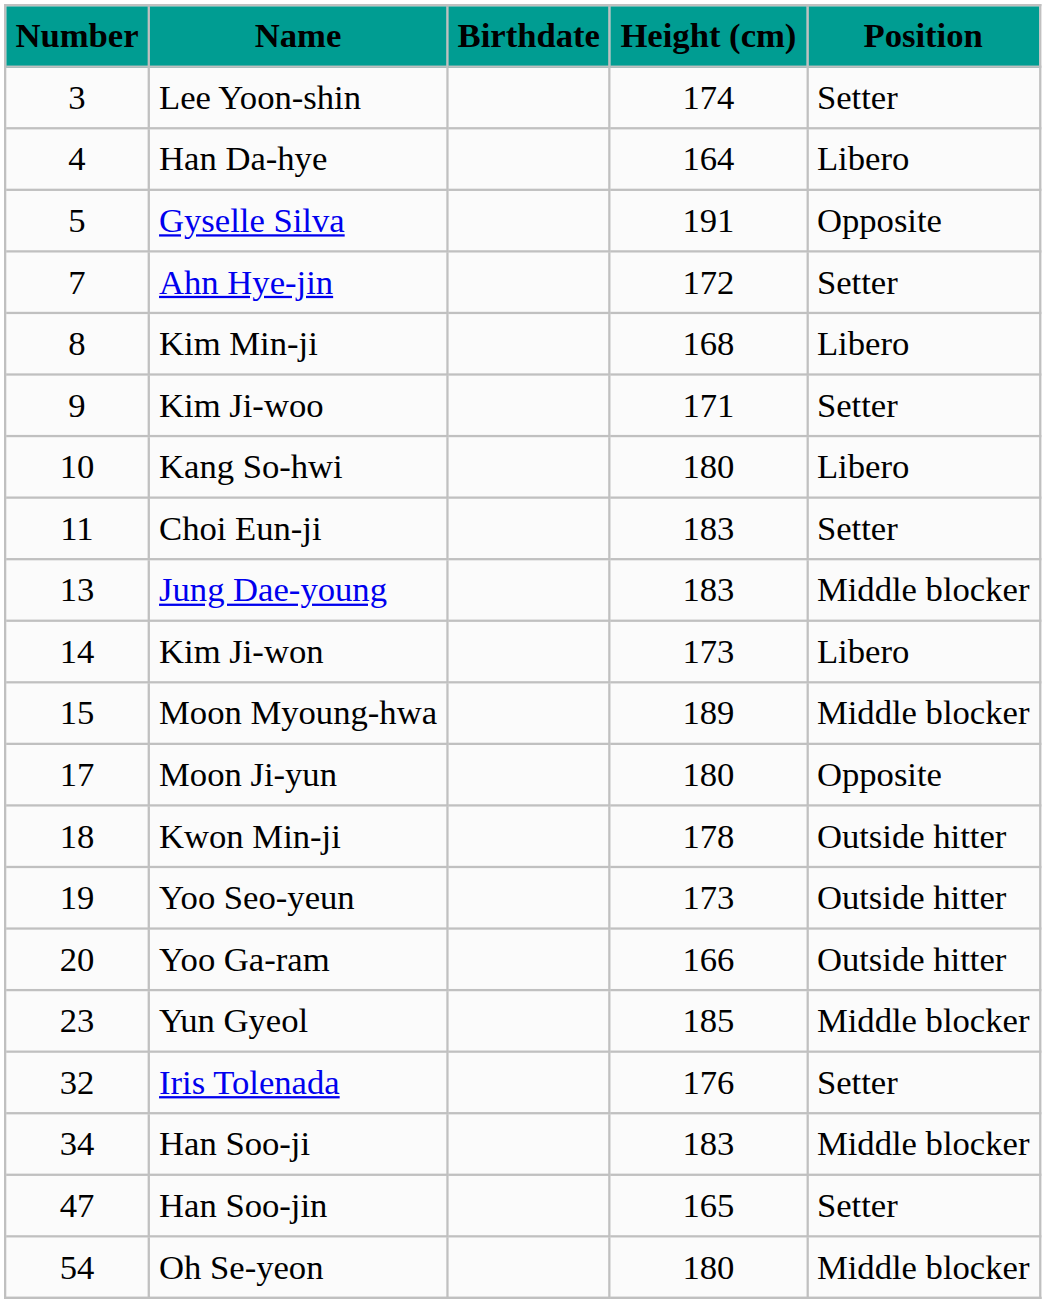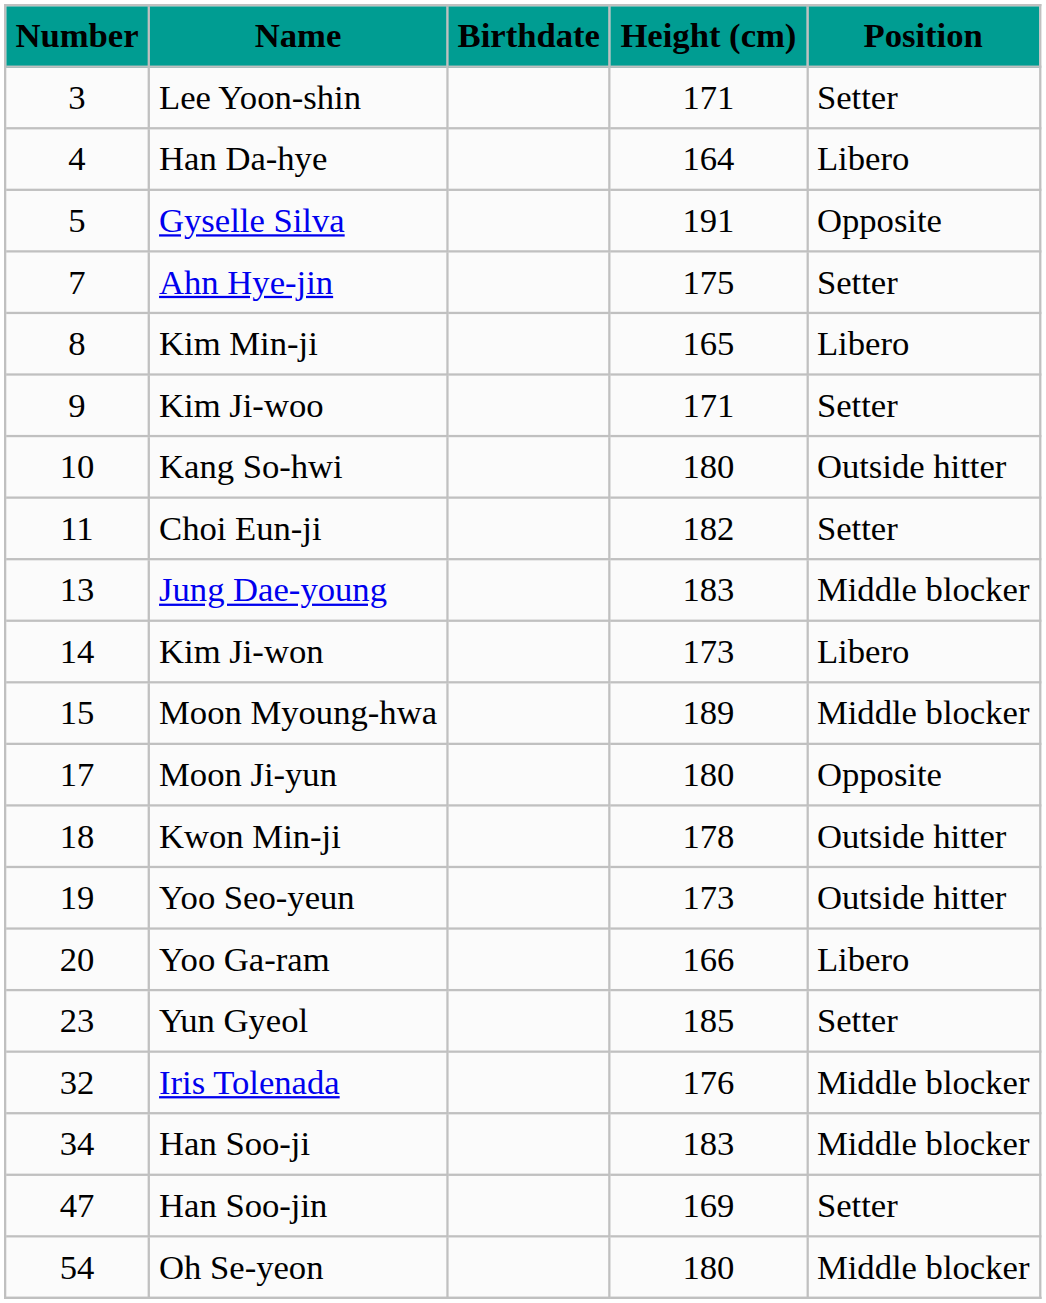Lee Yoon-shin | Height (cm): 174 -> 171
Ahn Hye-jin | Height (cm): 172 -> 175
Kim Min-ji | Height (cm): 168 -> 165
Kang So-hwi | Position: Libero -> Outside hitter
Choi Eun-ji | Height (cm): 183 -> 182
Yoo Ga-ram | Position: Outside hitter -> Libero
Yun Gyeol | Position: Middle blocker -> Setter
Iris Tolenada | Position: Setter -> Middle blocker
Han Soo-jin | Height (cm): 165 -> 169
